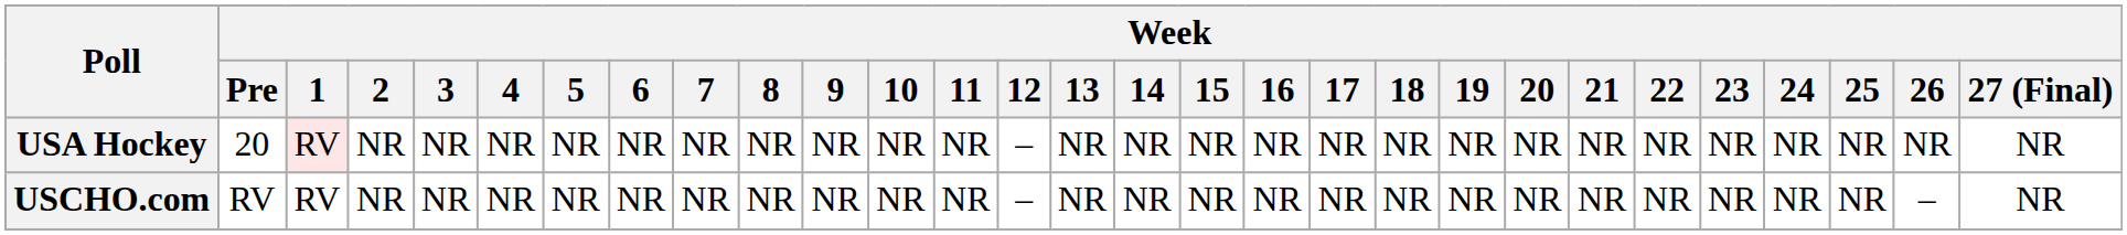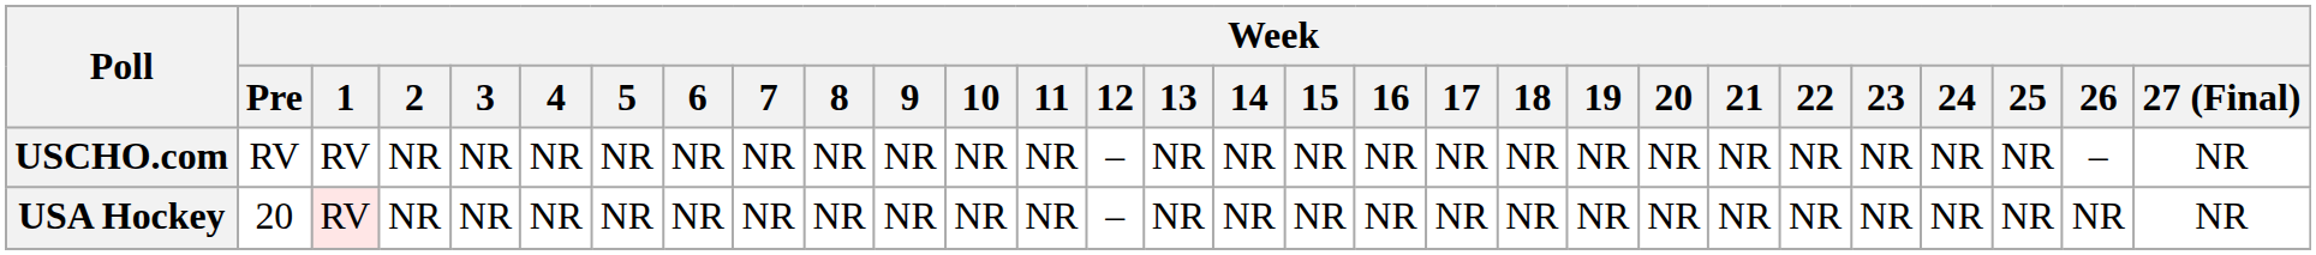rows swapped: USCHO.com <-> USA Hockey
